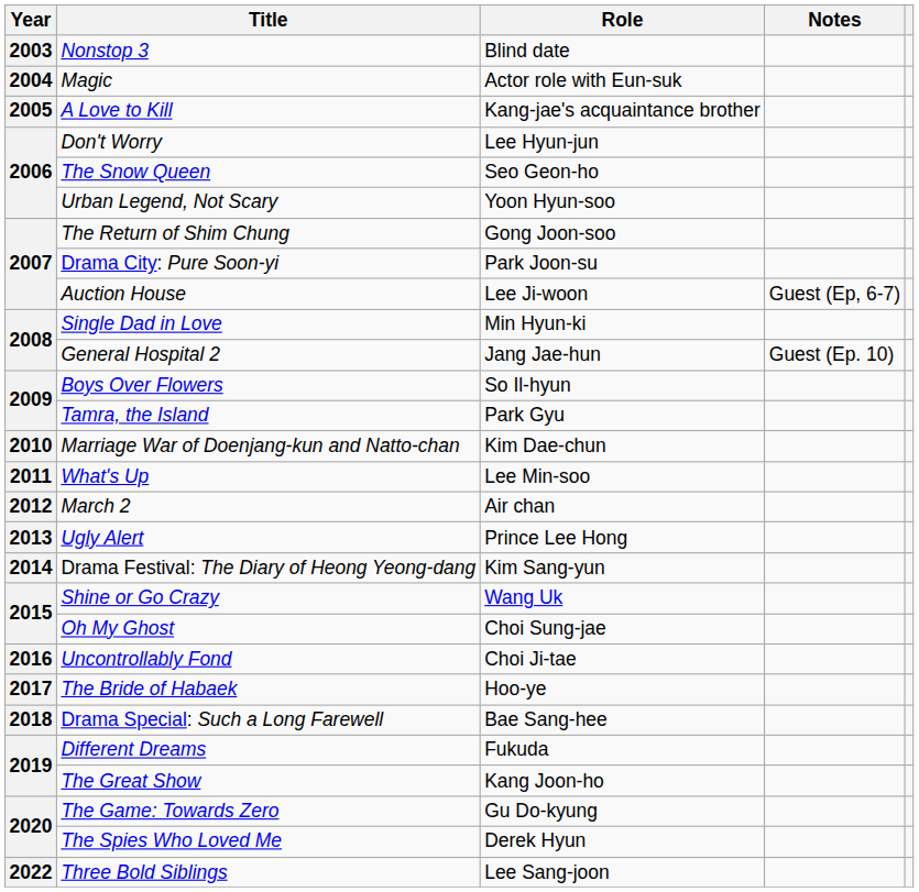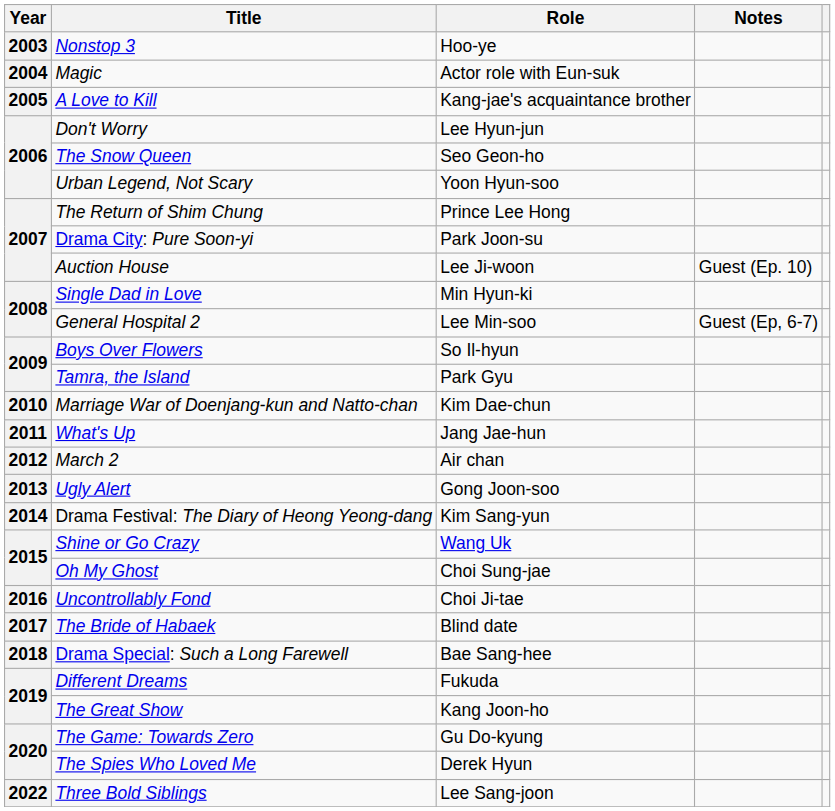Nonstop 3 | Role: Blind date -> Hoo-ye
The Return of Shim Chung | Role: Gong Joon-soo -> Prince Lee Hong
Auction House | Notes: Guest (Ep, 6-7) -> Guest (Ep. 10)
General Hospital 2 | Role: Jang Jae-hun -> Lee Min-soo
General Hospital 2 | Notes: Guest (Ep. 10) -> Guest (Ep, 6-7)
What's Up | Role: Lee Min-soo -> Jang Jae-hun
Ugly Alert | Role: Prince Lee Hong -> Gong Joon-soo
The Bride of Habaek | Role: Hoo-ye -> Blind date
